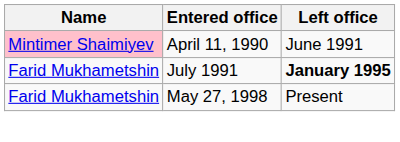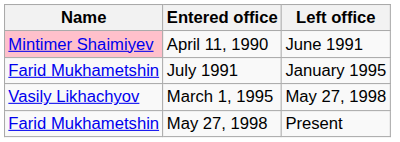July 1991 | Left office: bold -> normal
+ row: Vasily Likhachyov | March 1, 1995 | May 27, 1998
